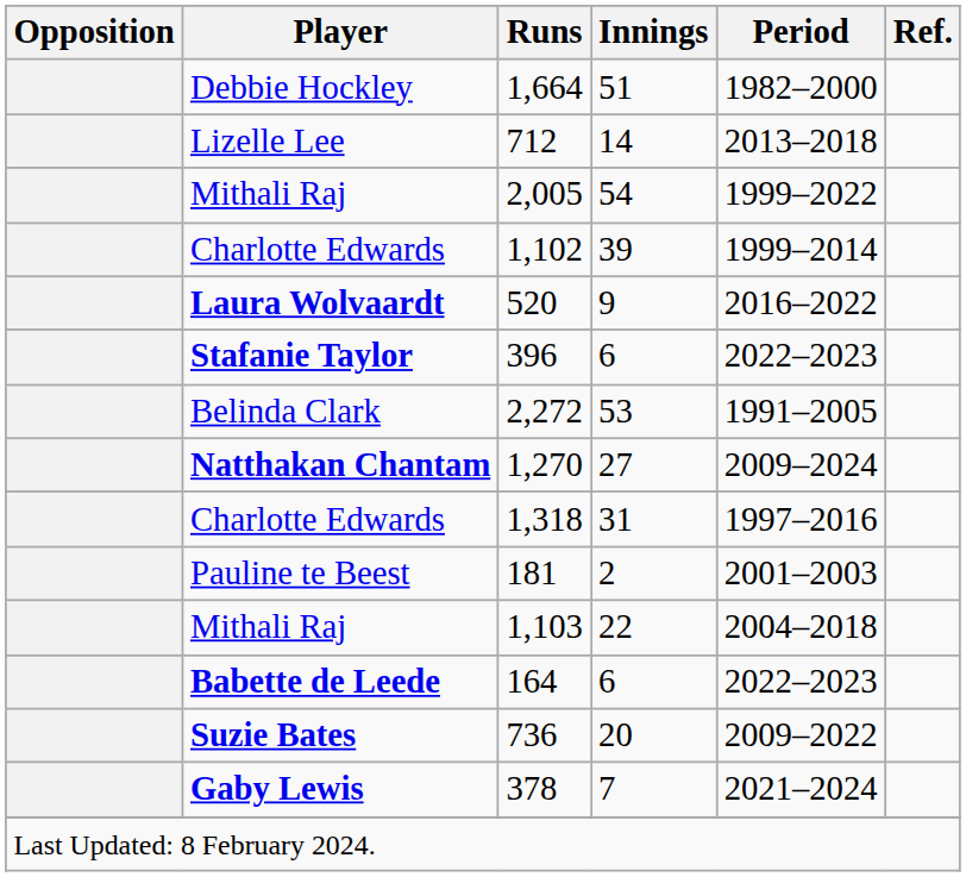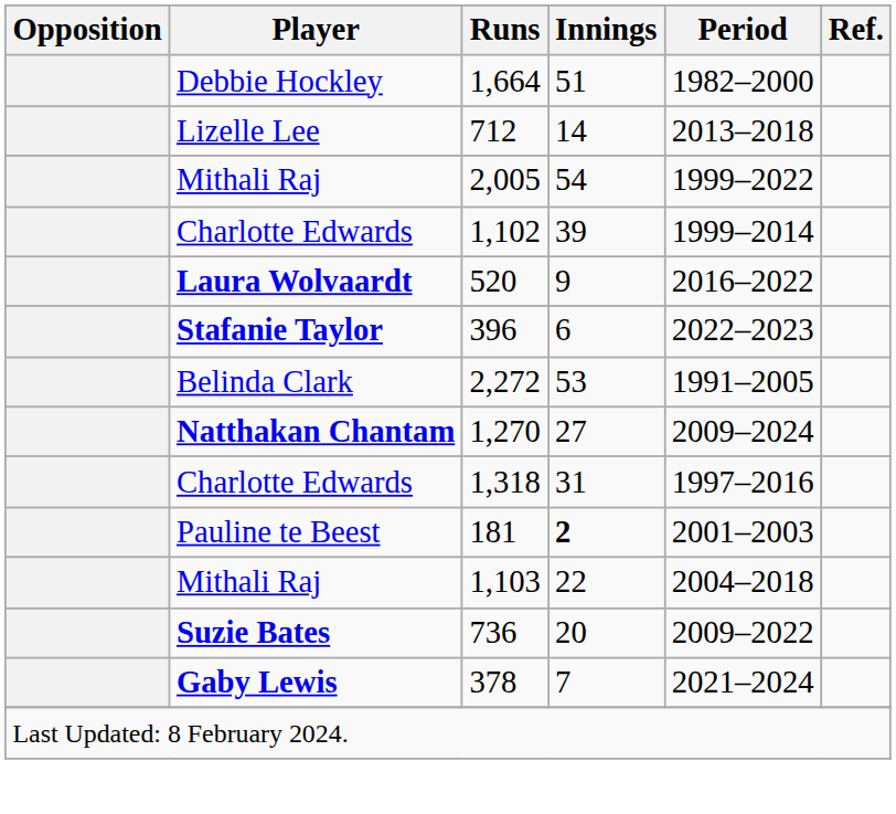181 | Innings: normal -> bold
- row: Babette de Leede | 164 | 6 | 2022–2023
